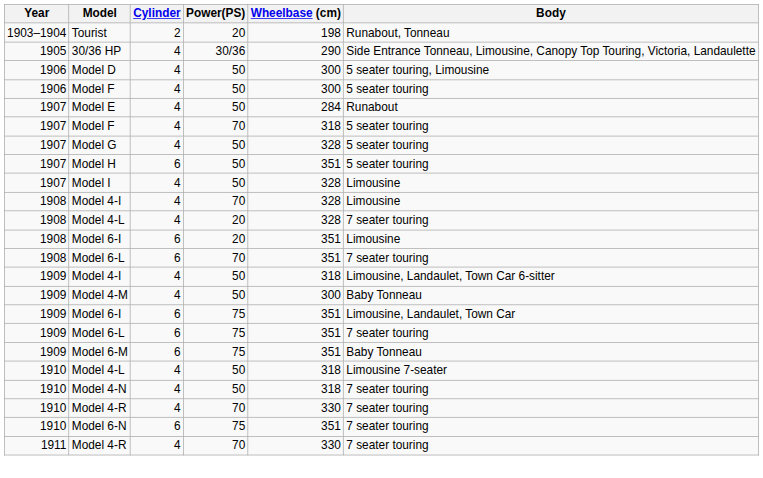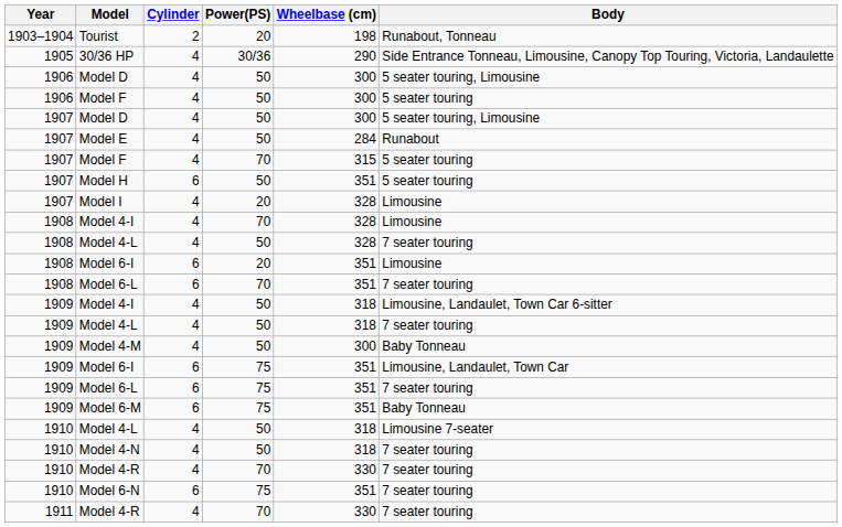+ row: 1907 | Model D | 4 | 50 | 300 | 5 seater touring, Limousine
1907 / Model F | Wheelbase (cm): 318 -> 315
- row: 1907 | Model G | 4 | 50 | 328 | 5 seater touring
Model I | Power(PS): 50 -> 20
1908 / Model 4-L | Power(PS): 20 -> 50
+ row: 1909 | Model 4-L | 4 | 50 | 318 | 7 seater touring
